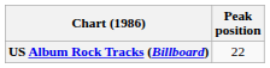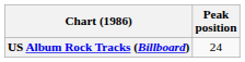US Album Rock Tracks (Billboard) | Peak position: 22 -> 24
